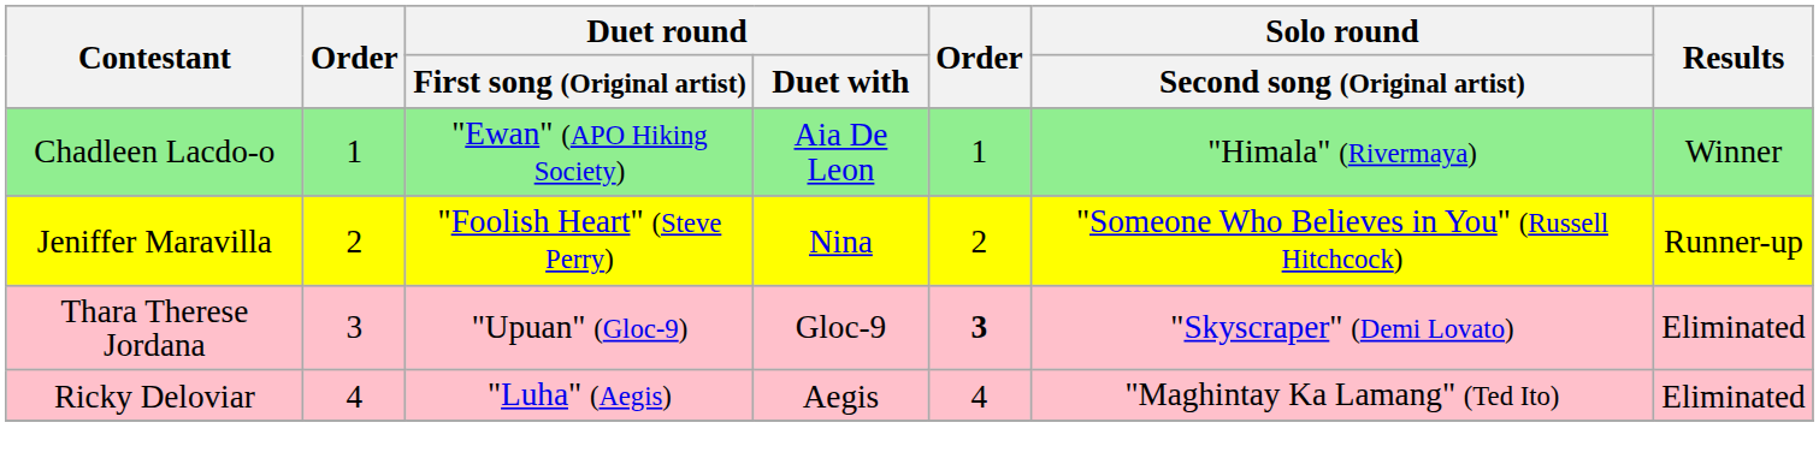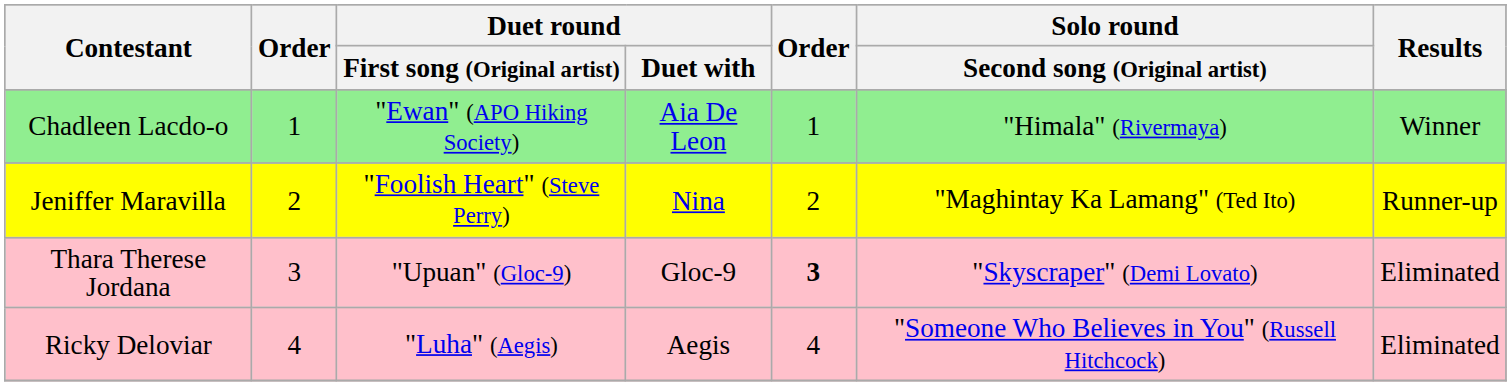Jeniffer Maravilla | Solo round / Second song (Original artist): "Someone Who Believes in You" (Russell Hitchcock) -> "Maghintay Ka Lamang" (Ted Ito)
Ricky Deloviar | Solo round / Second song (Original artist): "Maghintay Ka Lamang" (Ted Ito) -> "Someone Who Believes in You" (Russell Hitchcock)
